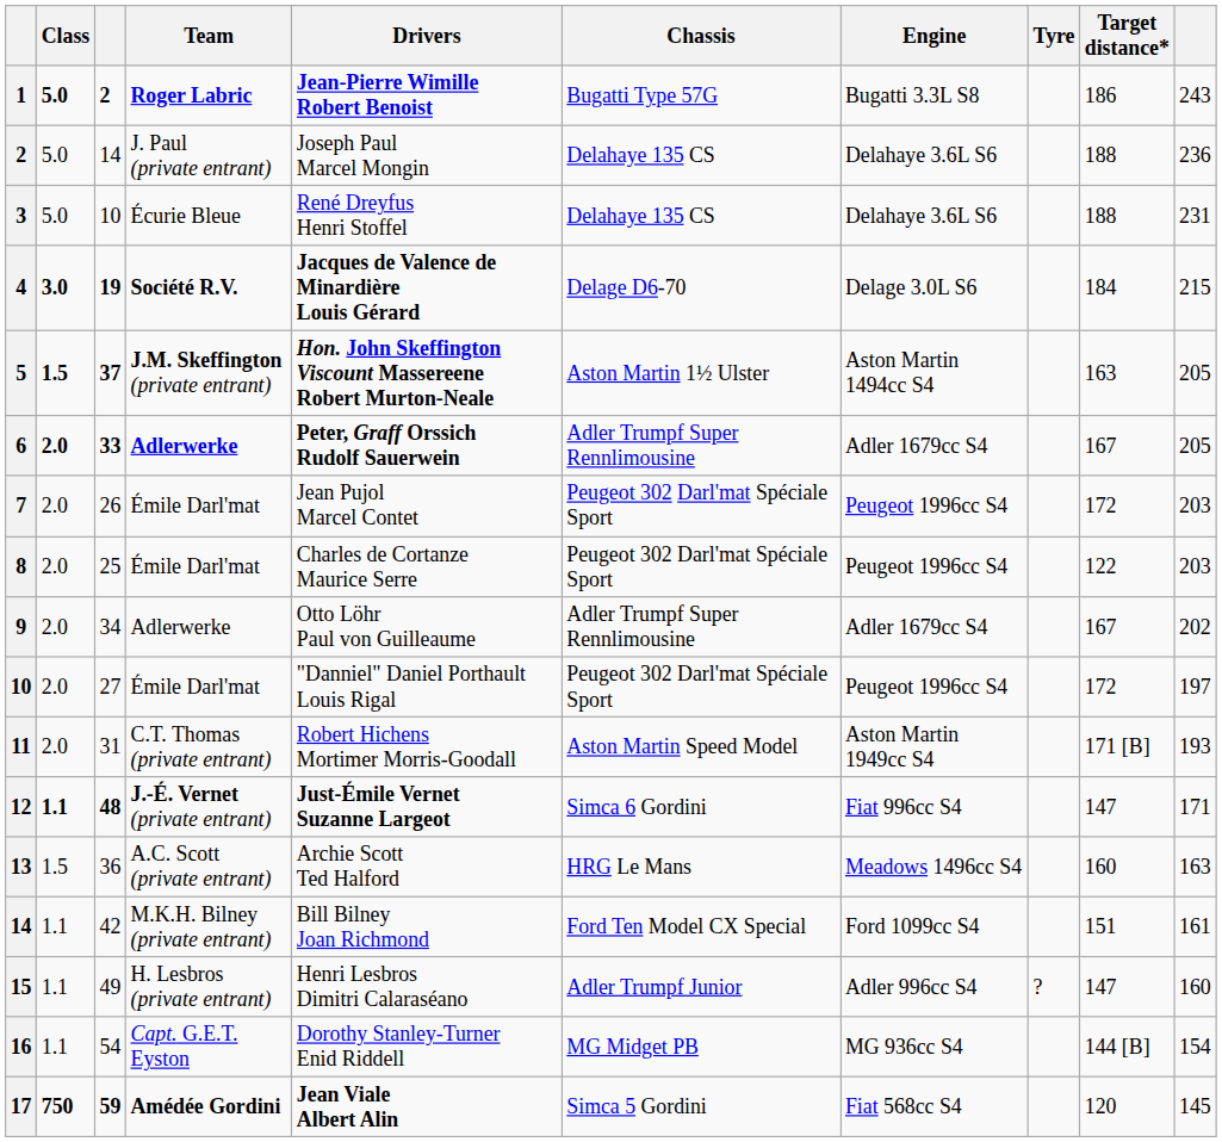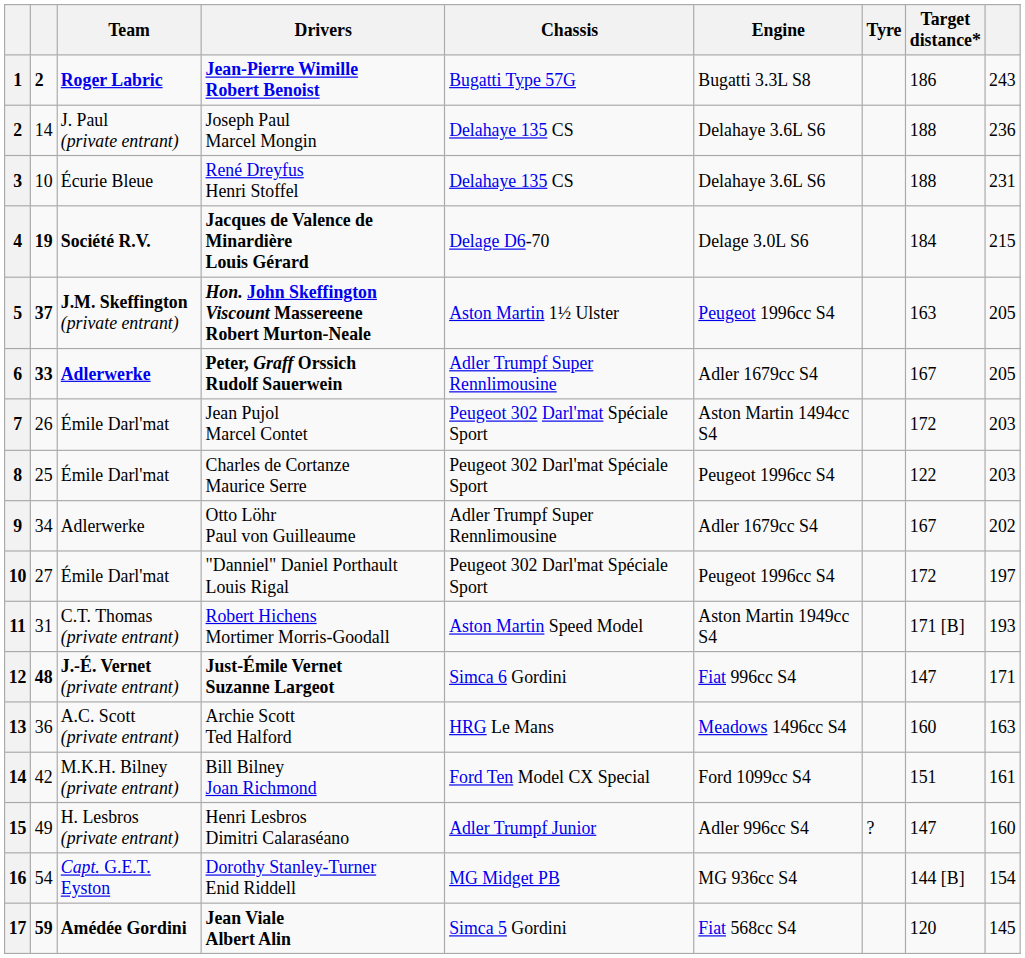- column: Class | 5.0 | 5.0 | 5.0 | 3.0 | 1.5 | 2.0 | 2.0 | 2.0 | 2.0 | 2.0 | 2.0 | 1.1 | 1.5 | 1.1 | 1.1 | 1.1 | 750
5 | Engine: Aston Martin 1494cc S4 -> Peugeot 1996cc S4
7 | Engine: Peugeot 1996cc S4 -> Aston Martin 1494cc S4
